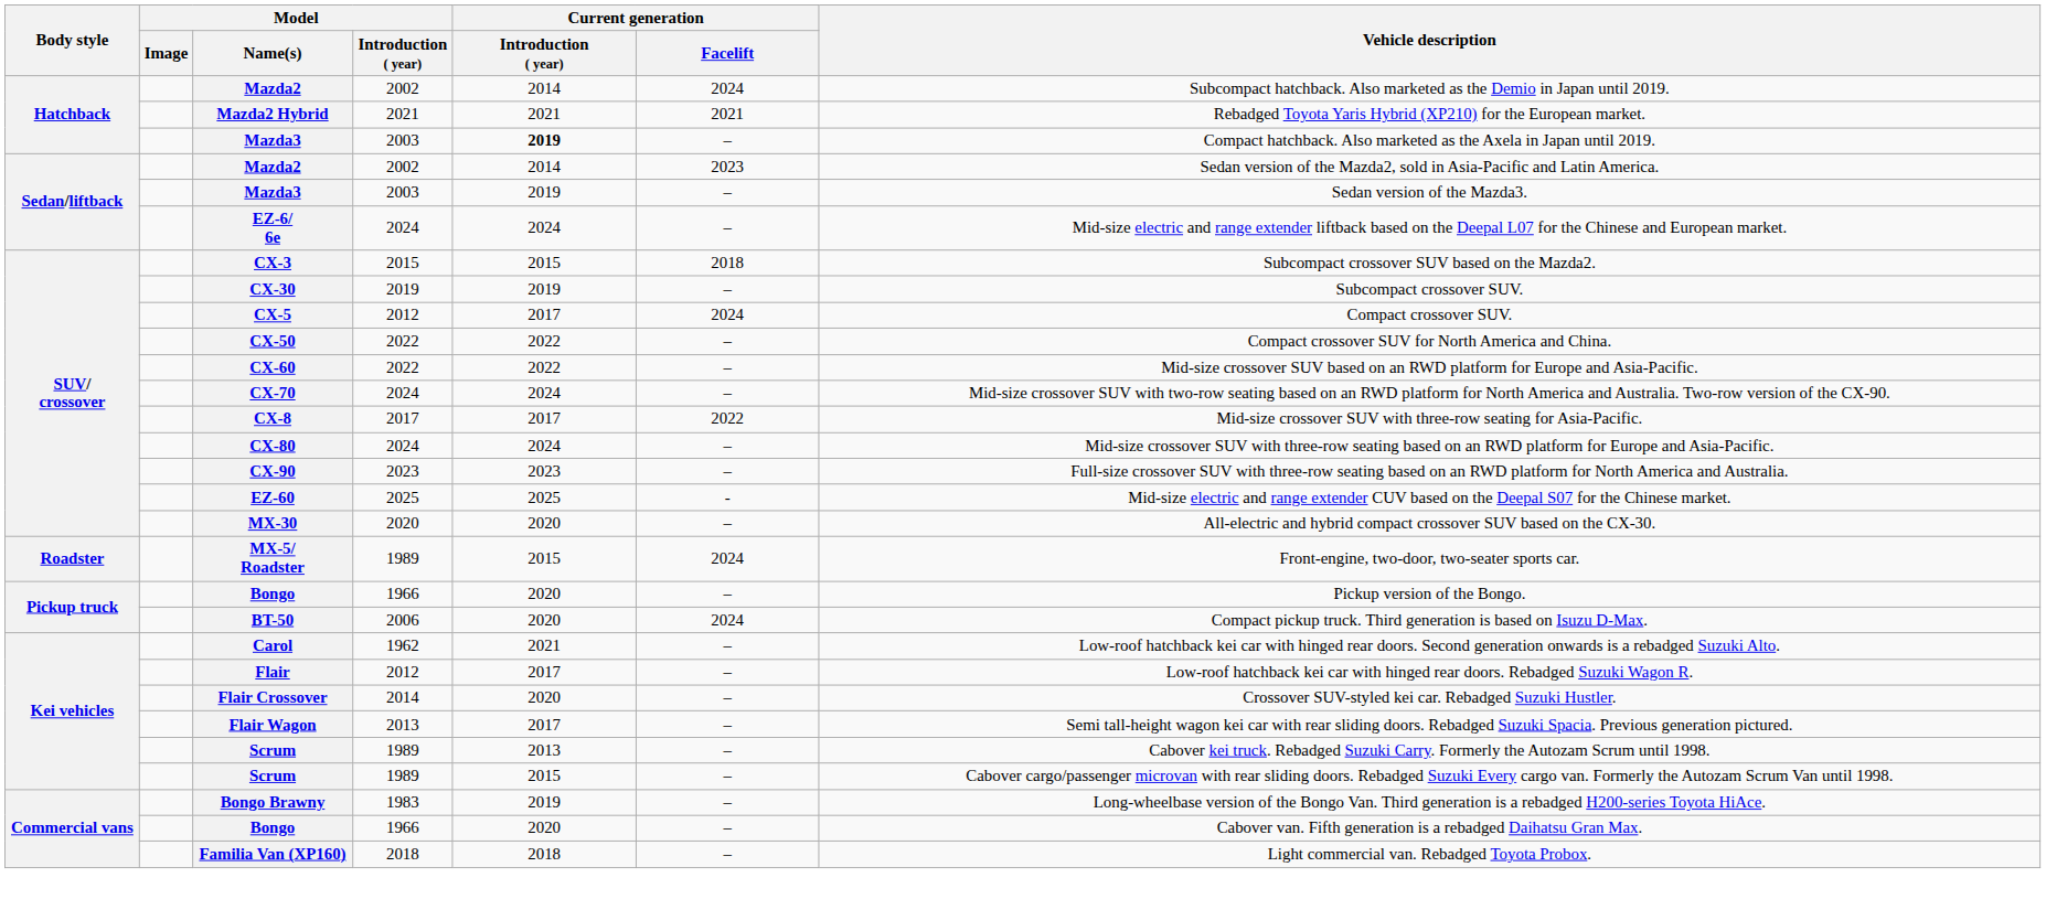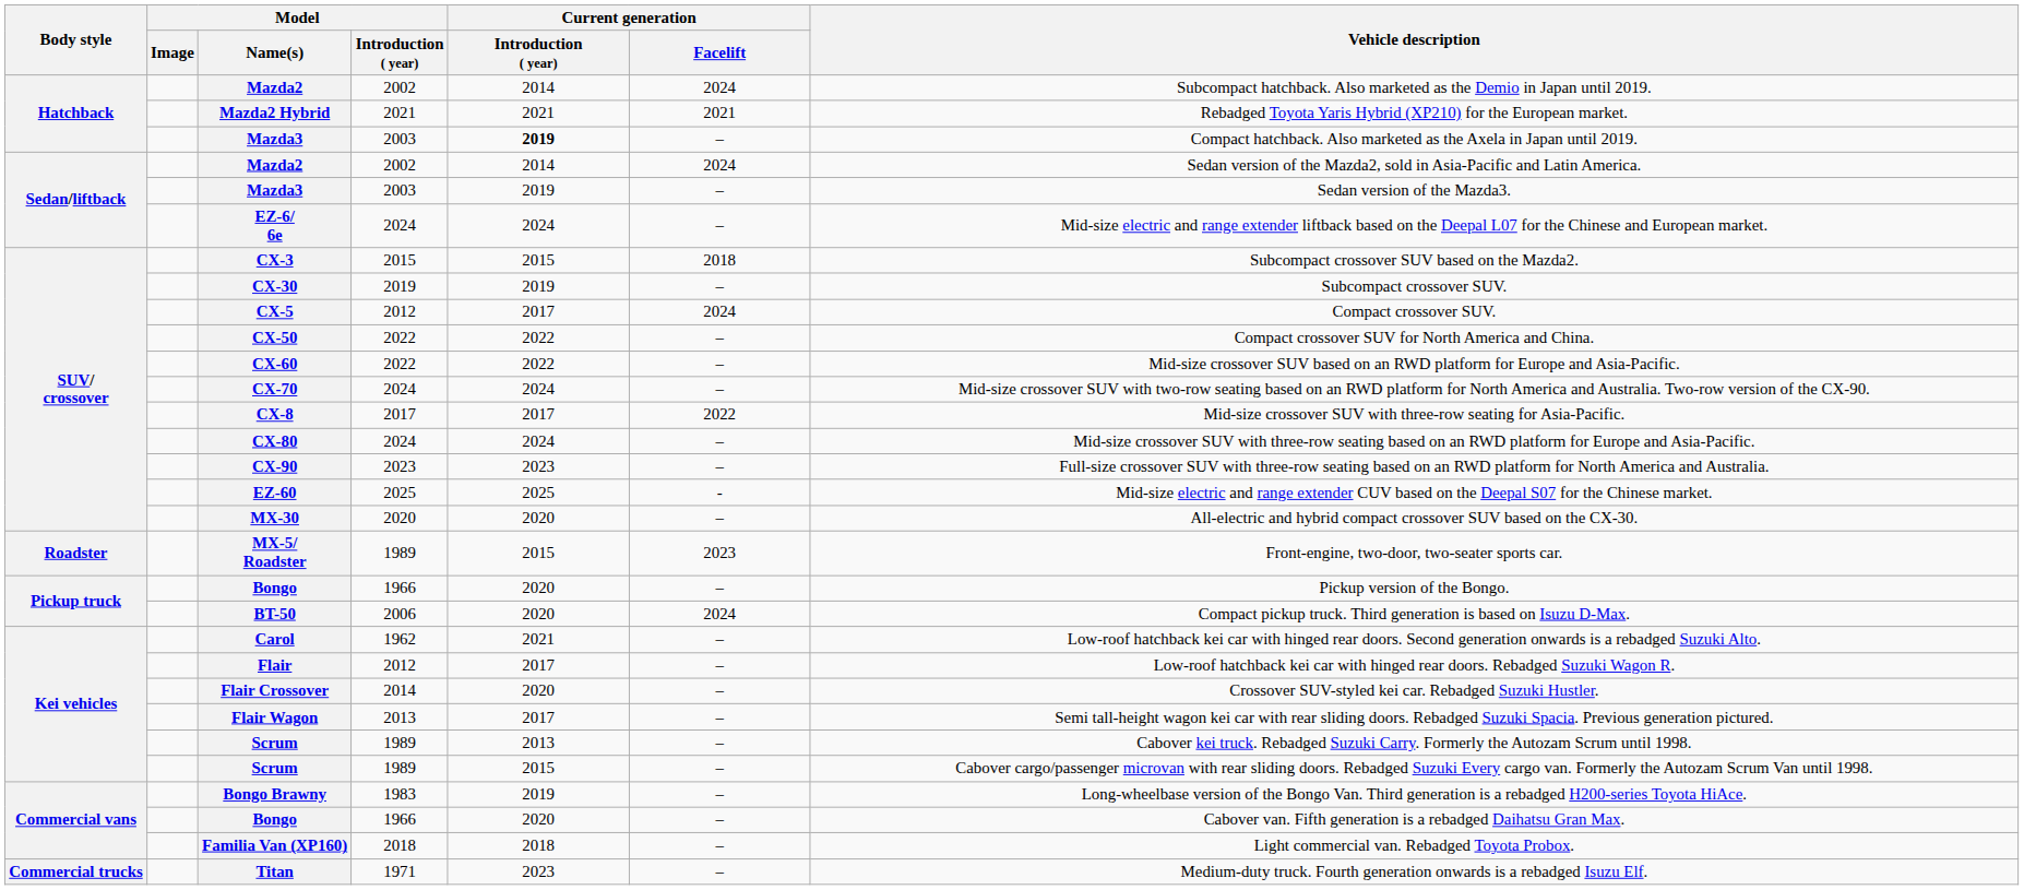Sedan/liftback / Mazda2 | Current generation / Facelift: 2023 -> 2024
MX-5/ Roadster | Current generation / Facelift: 2024 -> 2023
+ row: Commercial trucks | Titan | 1971 | 2023 | – | Medium-duty truck. Fourth generation onwards is a rebadged Isuzu Elf.
